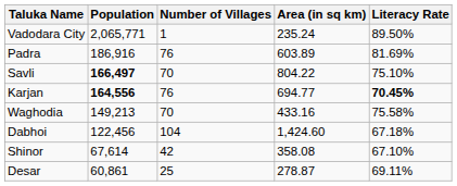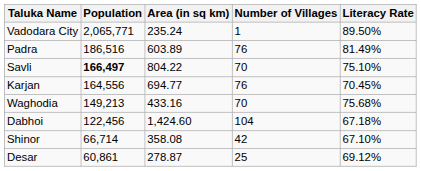columns swapped: Area (in sq km) <-> Number of Villages
Padra | Population: 186,916 -> 186,516
Padra | Literacy Rate: 81.69% -> 81.49%
Karjan | Population: bold -> normal
Karjan | Literacy Rate: bold -> normal
Waghodia | Literacy Rate: 75.58% -> 75.68%
Shinor | Population: 67,614 -> 66,714
Desar | Literacy Rate: 69.11% -> 69.12%
